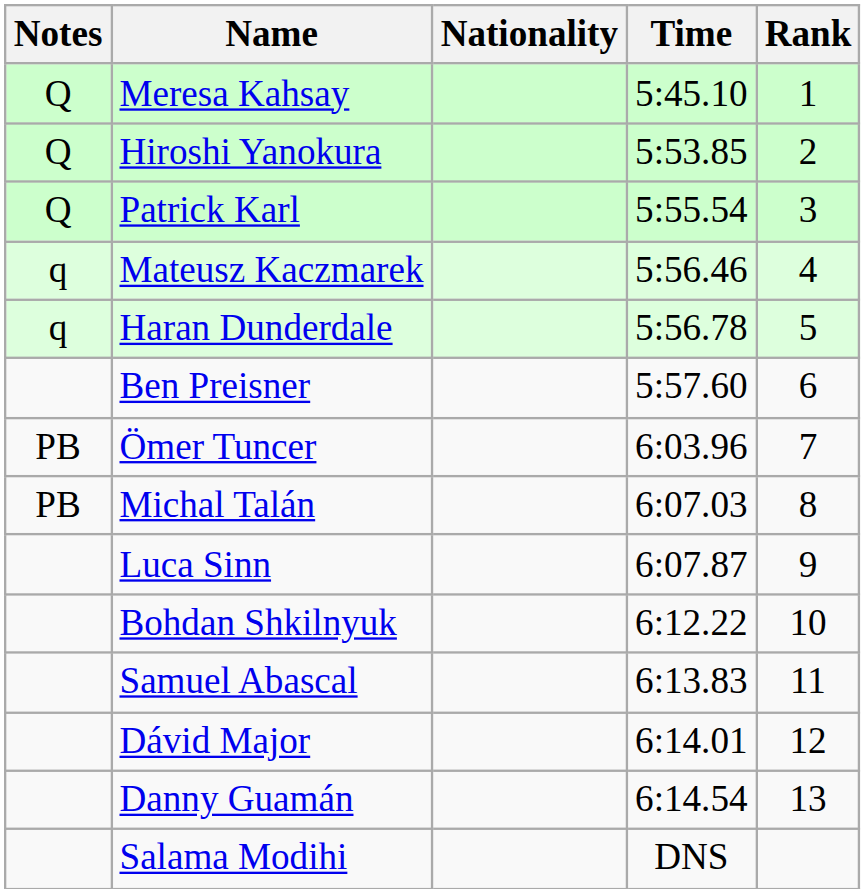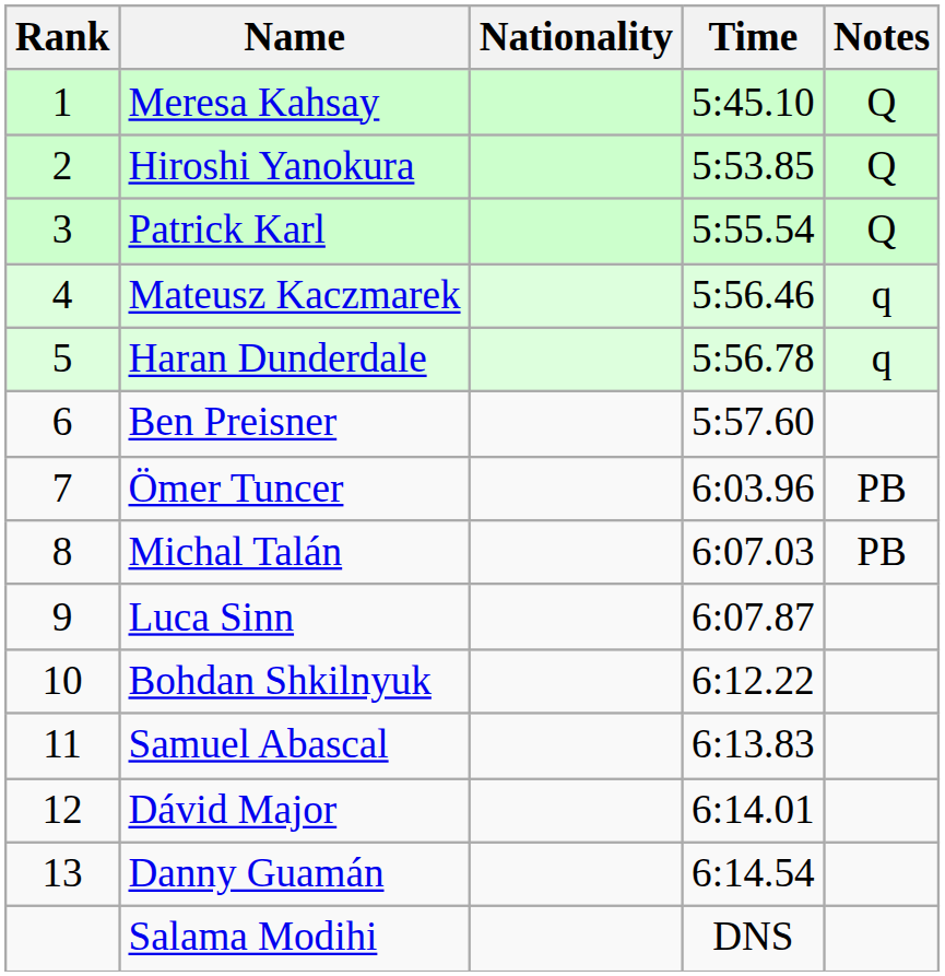columns swapped: Rank <-> Notes
